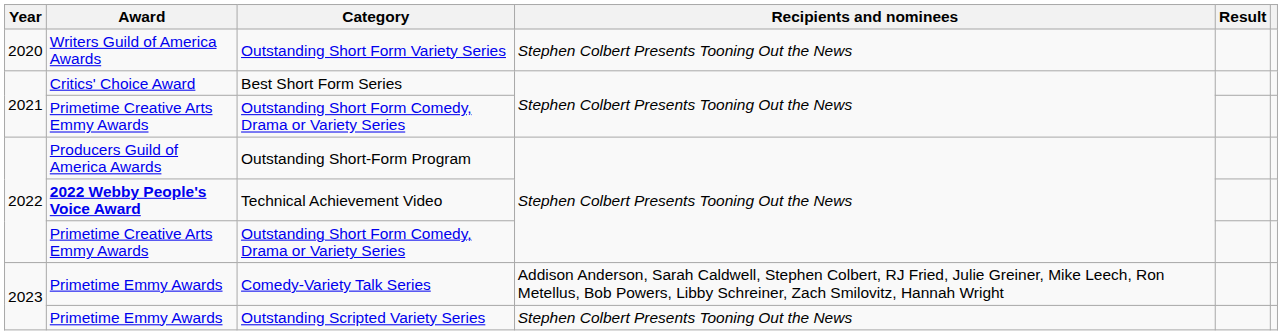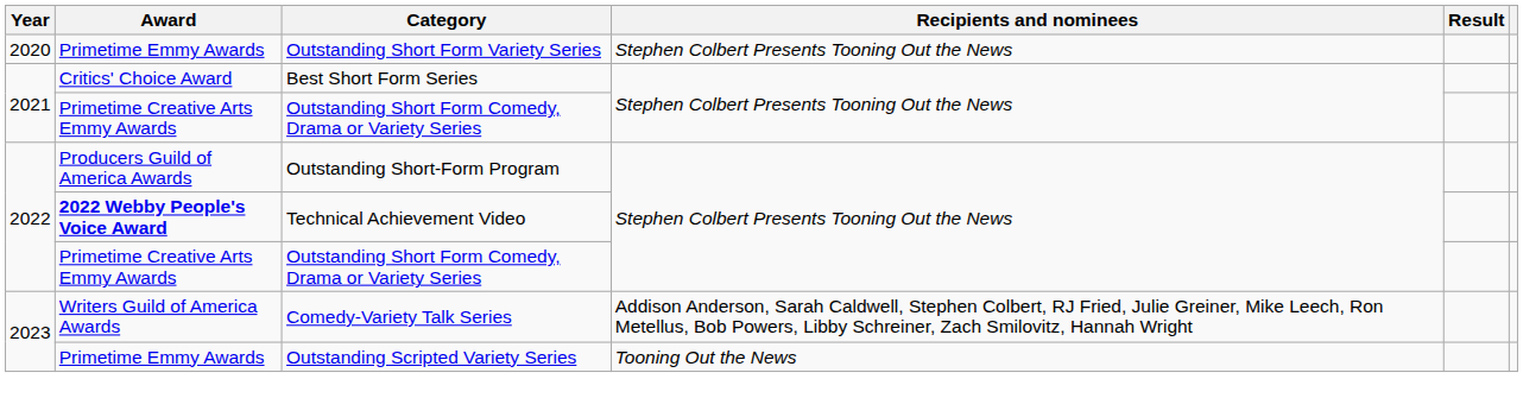Outstanding Short Form Variety Series | Award: Writers Guild of America Awards -> Primetime Emmy Awards
Comedy-Variety Talk Series | Award: Primetime Emmy Awards -> Writers Guild of America Awards
Outstanding Scripted Variety Series | Recipients and nominees: Stephen Colbert Presents Tooning Out the News -> Tooning Out the News
